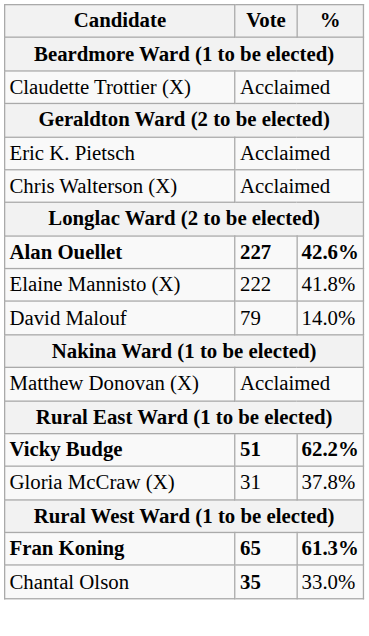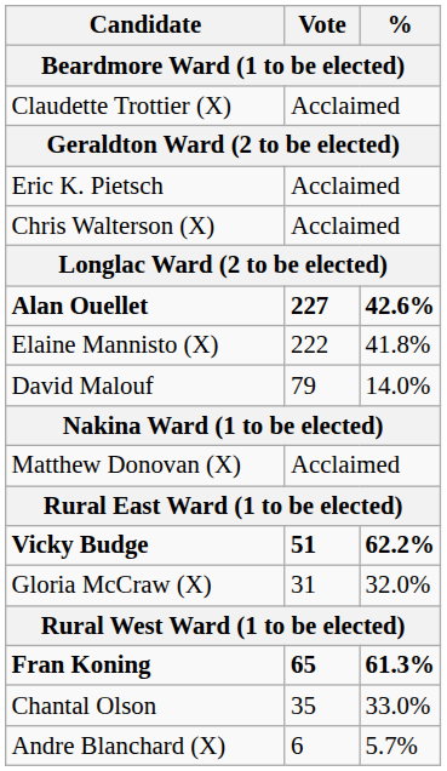Gloria McCraw (X) | %: 37.8% -> 32.0%
Chantal Olson | Vote: bold -> normal
+ row: Andre Blanchard (X) | 6 | 5.7%
